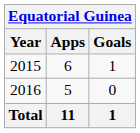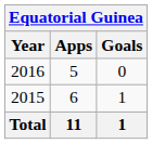rows swapped: 2015 <-> 2016
